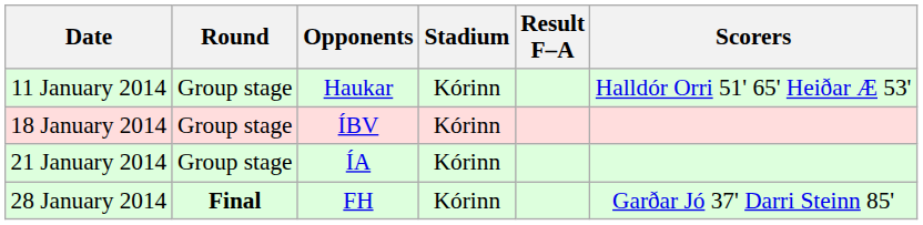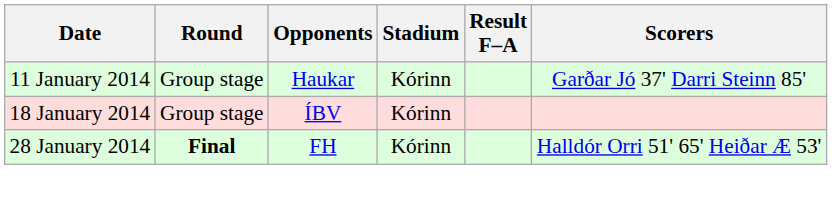11 January 2014 | Scorers: Halldór Orri 51' 65' Heiðar Æ 53' -> Garðar Jó 37' Darri Steinn 85'
- row: 21 January 2014 | Group stage | ÍA | Kórinn
28 January 2014 | Scorers: Garðar Jó 37' Darri Steinn 85' -> Halldór Orri 51' 65' Heiðar Æ 53'
